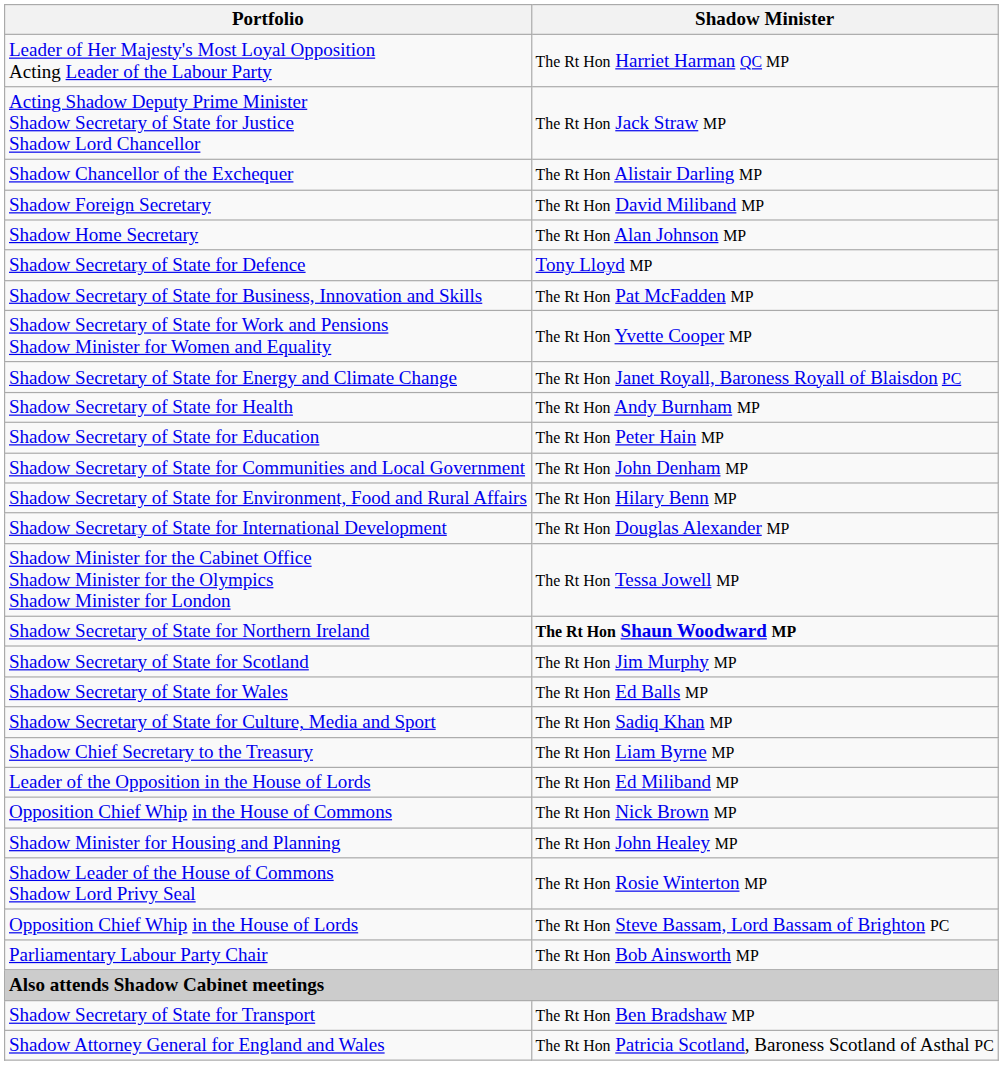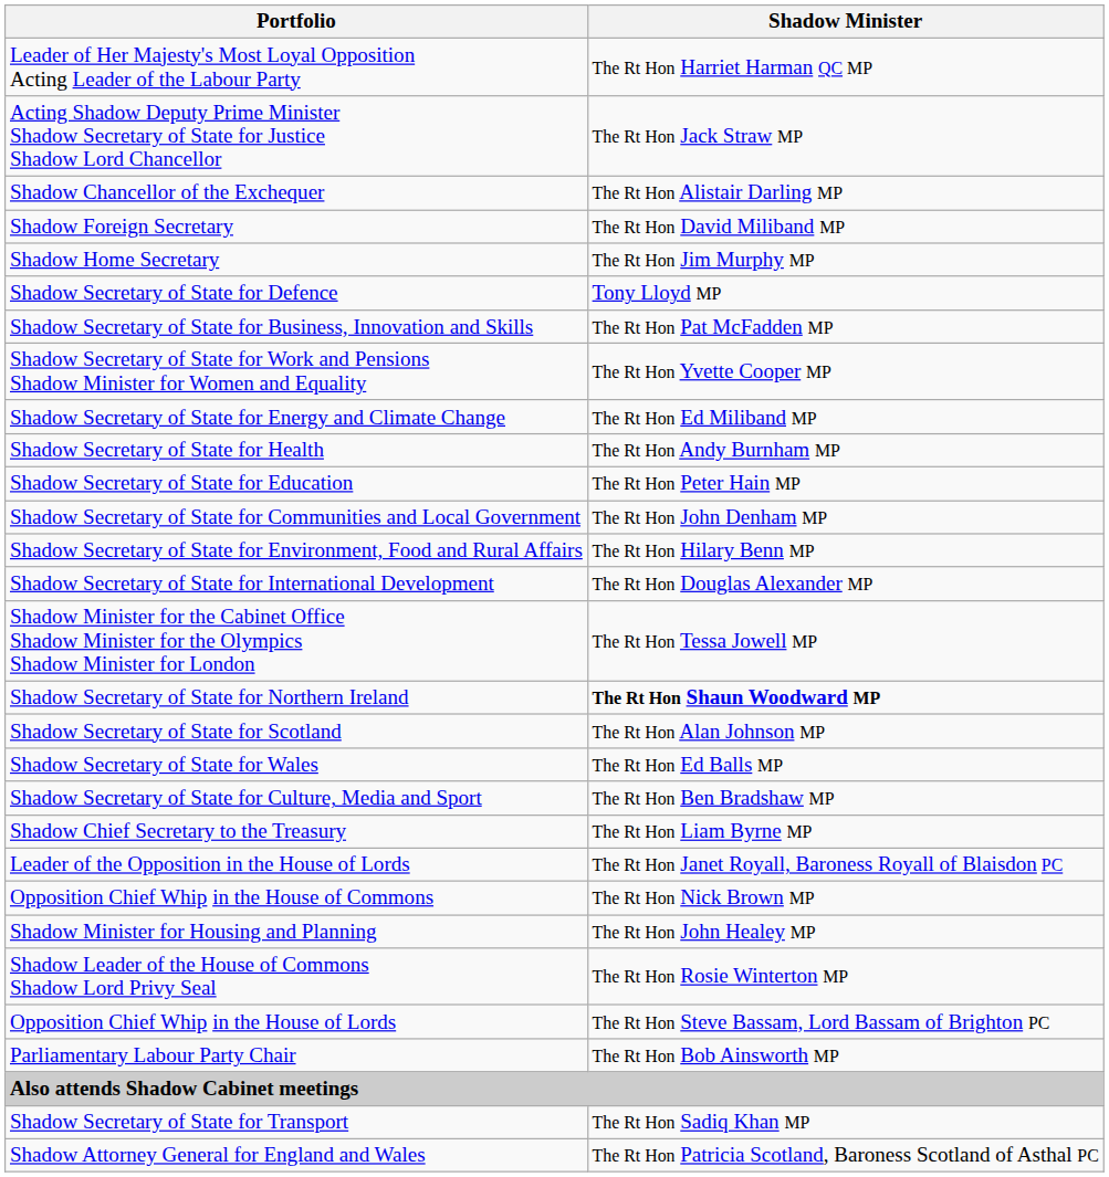Shadow Home Secretary | Shadow Minister: The Rt Hon Alan Johnson MP -> The Rt Hon Jim Murphy MP
Shadow Secretary of State for Energy and Climate Change | Shadow Minister: The Rt Hon Janet Royall, Baroness Royall of Blaisdon PC -> The Rt Hon Ed Miliband MP
Shadow Secretary of State for Scotland | Shadow Minister: The Rt Hon Jim Murphy MP -> The Rt Hon Alan Johnson MP
Shadow Secretary of State for Culture, Media and Sport | Shadow Minister: The Rt Hon Sadiq Khan MP -> The Rt Hon Ben Bradshaw MP
Leader of the Opposition in the House of Lords | Shadow Minister: The Rt Hon Ed Miliband MP -> The Rt Hon Janet Royall, Baroness Royall of Blaisdon PC
Shadow Secretary of State for Transport | Shadow Minister: The Rt Hon Ben Bradshaw MP -> The Rt Hon Sadiq Khan MP
